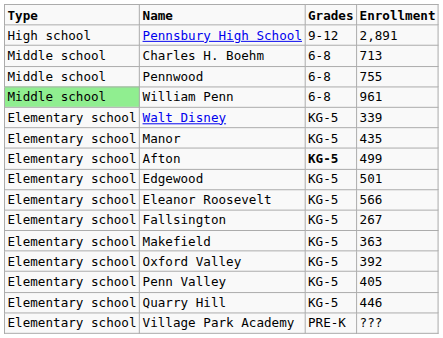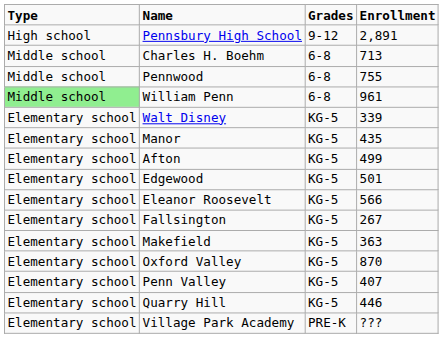Afton | Grades: bold -> normal
Oxford Valley | Enrollment: 392 -> 870
Penn Valley | Enrollment: 405 -> 407
